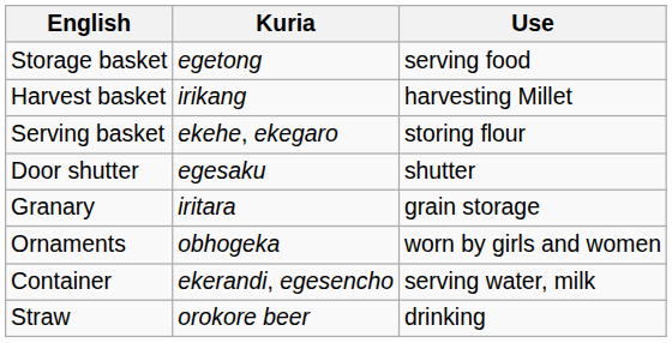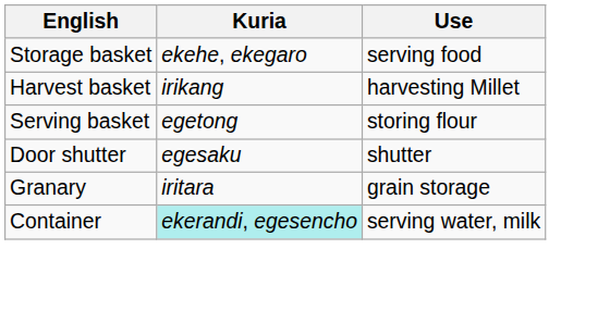Storage basket | Kuria: egetong -> ekehe, ekegaro
Serving basket | Kuria: ekehe, ekegaro -> egetong
- row: Ornaments | obhogeka | worn by girls and women
Container | Kuria: no background -> paleturquoise background
- row: Straw | orokore beer | drinking
